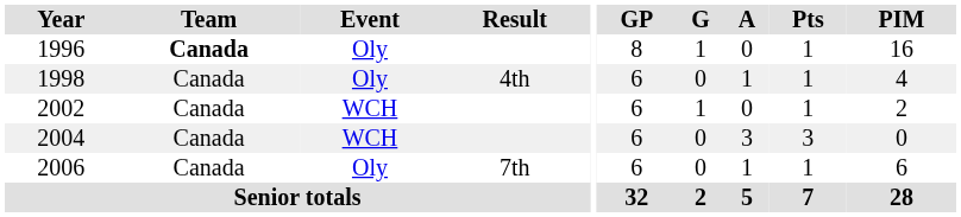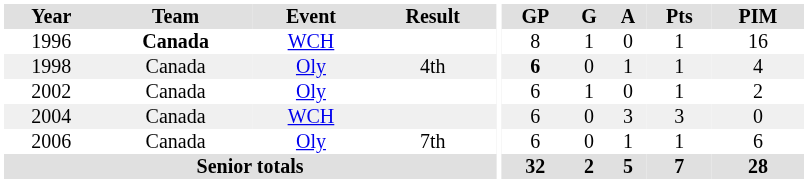1996 | Event: Oly -> WCH
1998 | GP: normal -> bold
2002 | Event: WCH -> Oly
